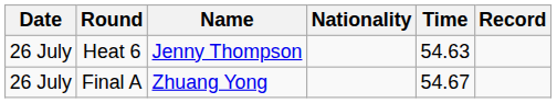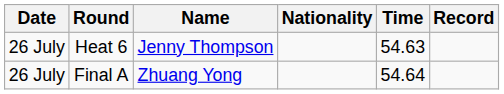Final A | Time: 54.67 -> 54.64
